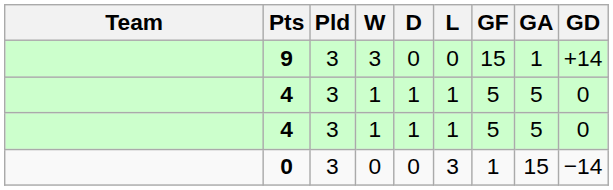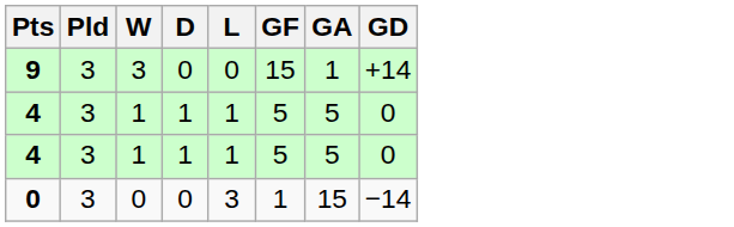- column: Team
